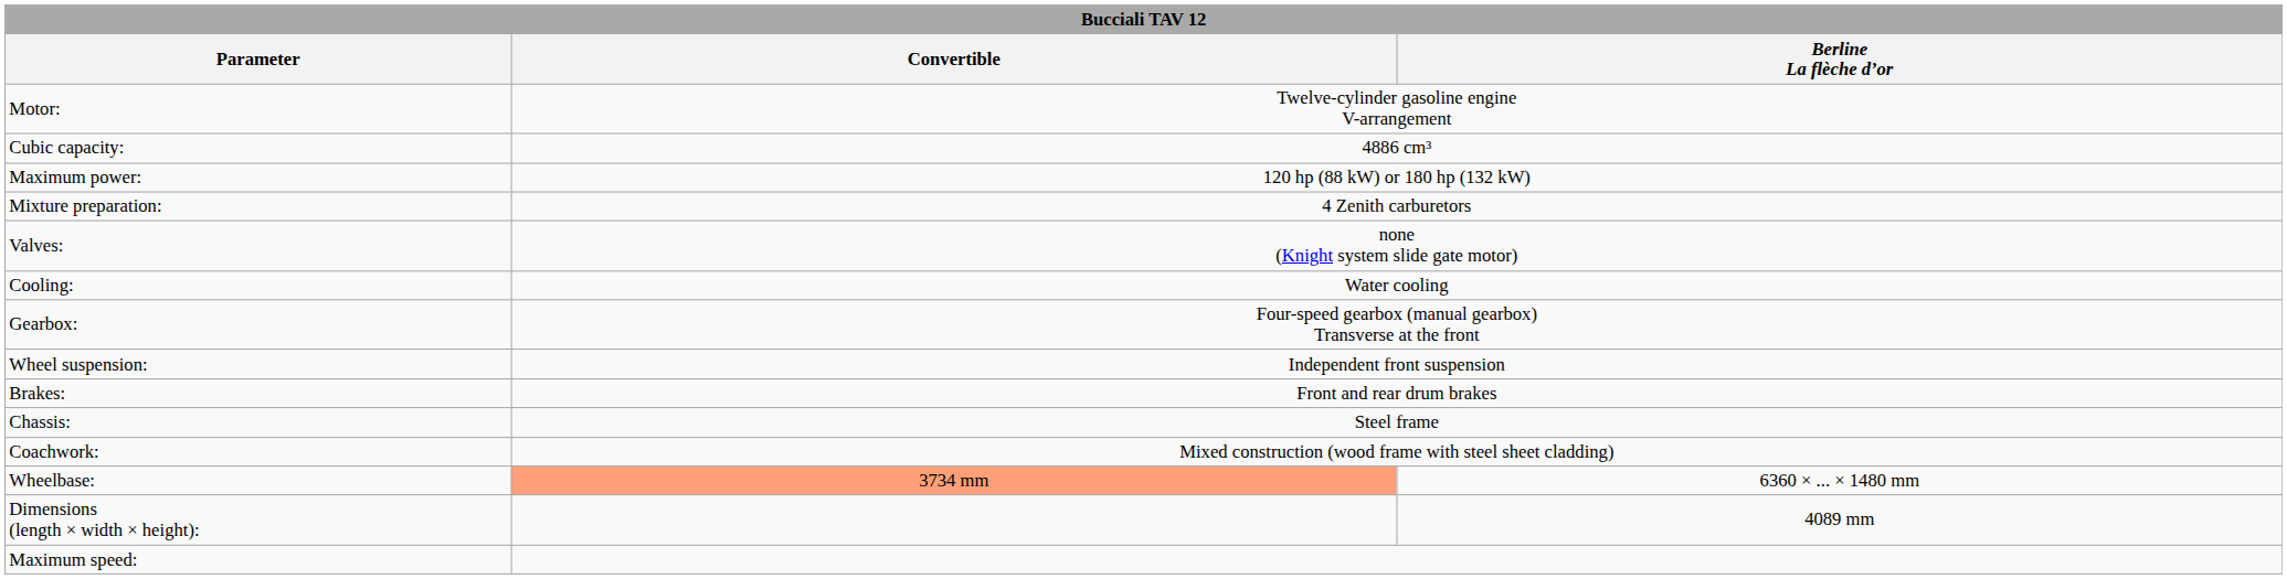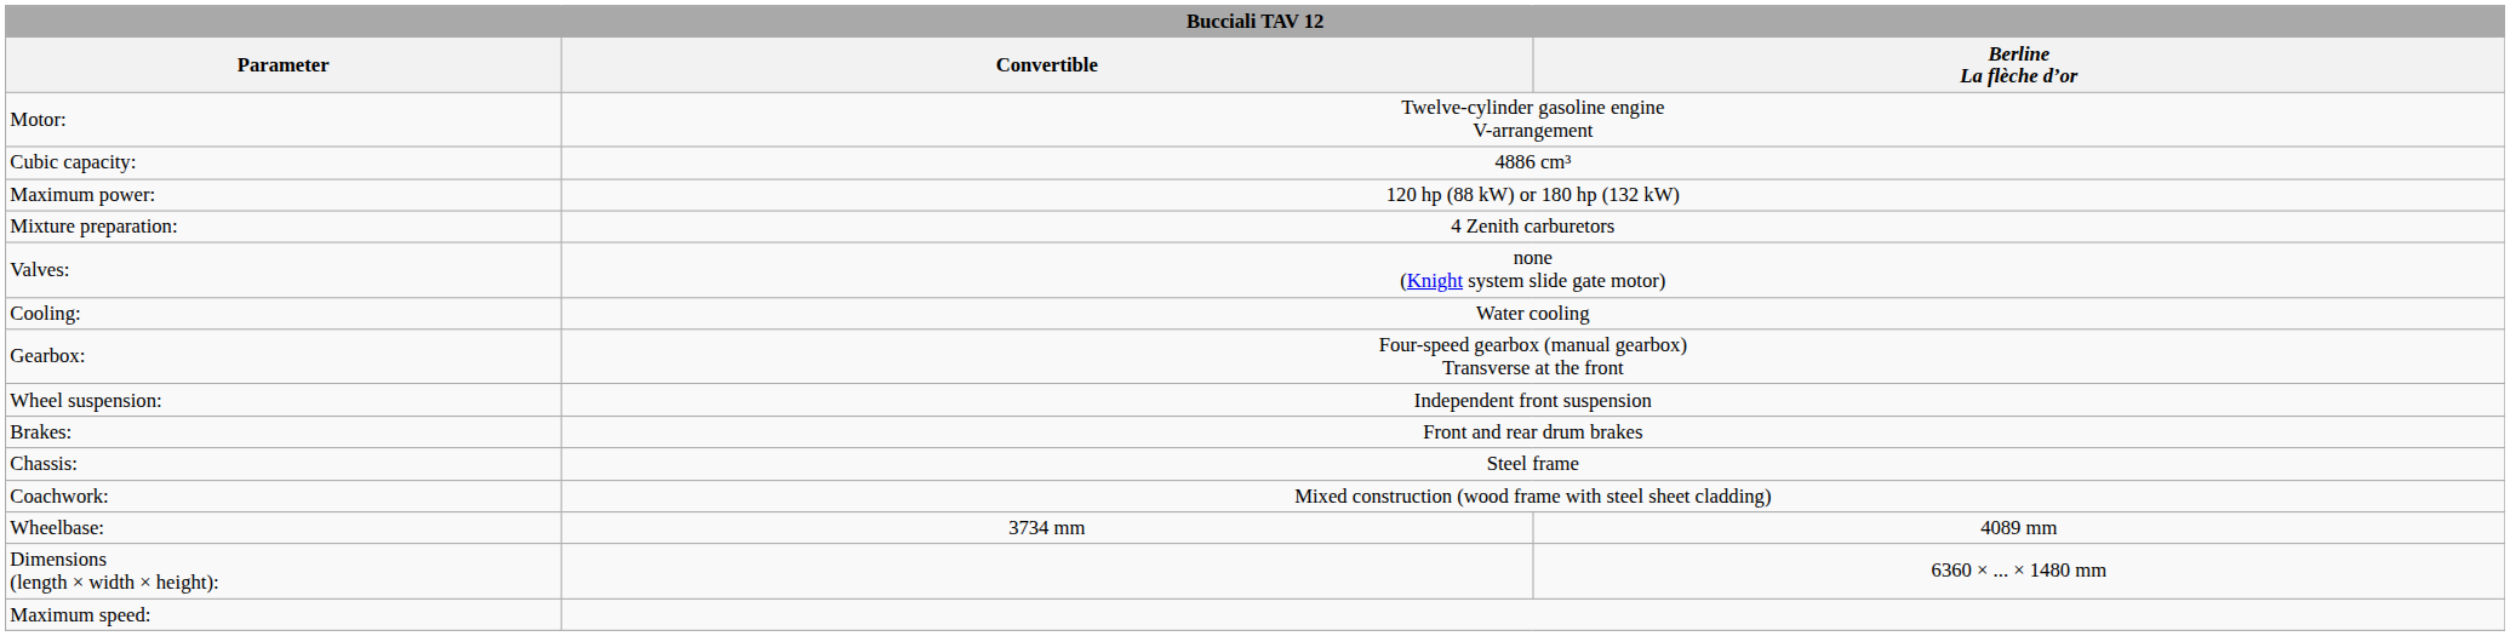Wheelbase: | Convertible: lightsalmon background -> no background
Wheelbase: | Berline La flèche d’or: 6360 × ... × 1480 mm -> 4089 mm
Dimensions (length × width × height): | Berline La flèche d’or: 4089 mm -> 6360 × ... × 1480 mm
